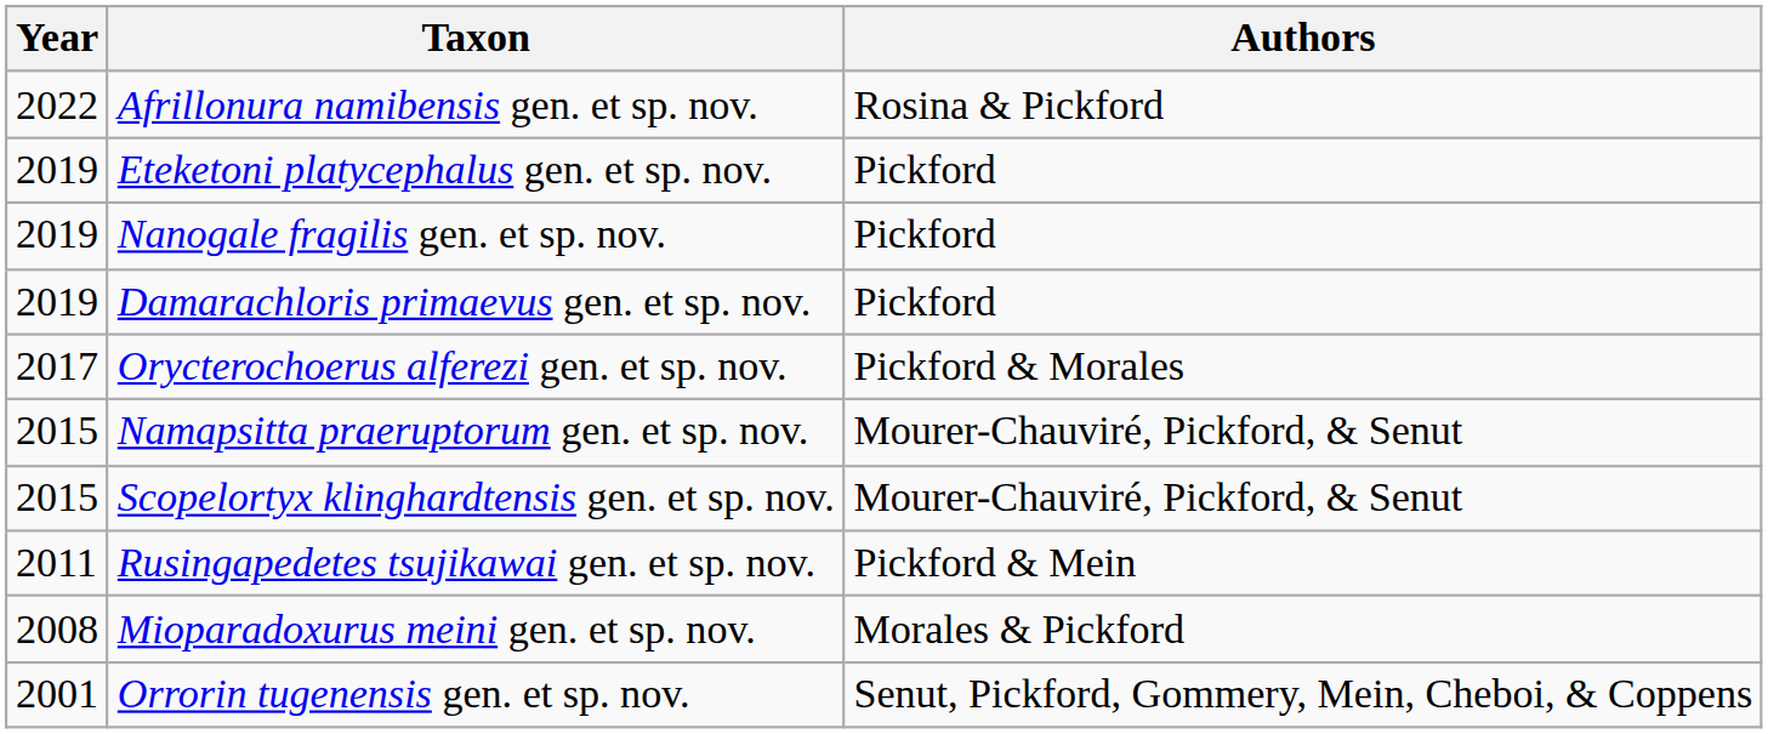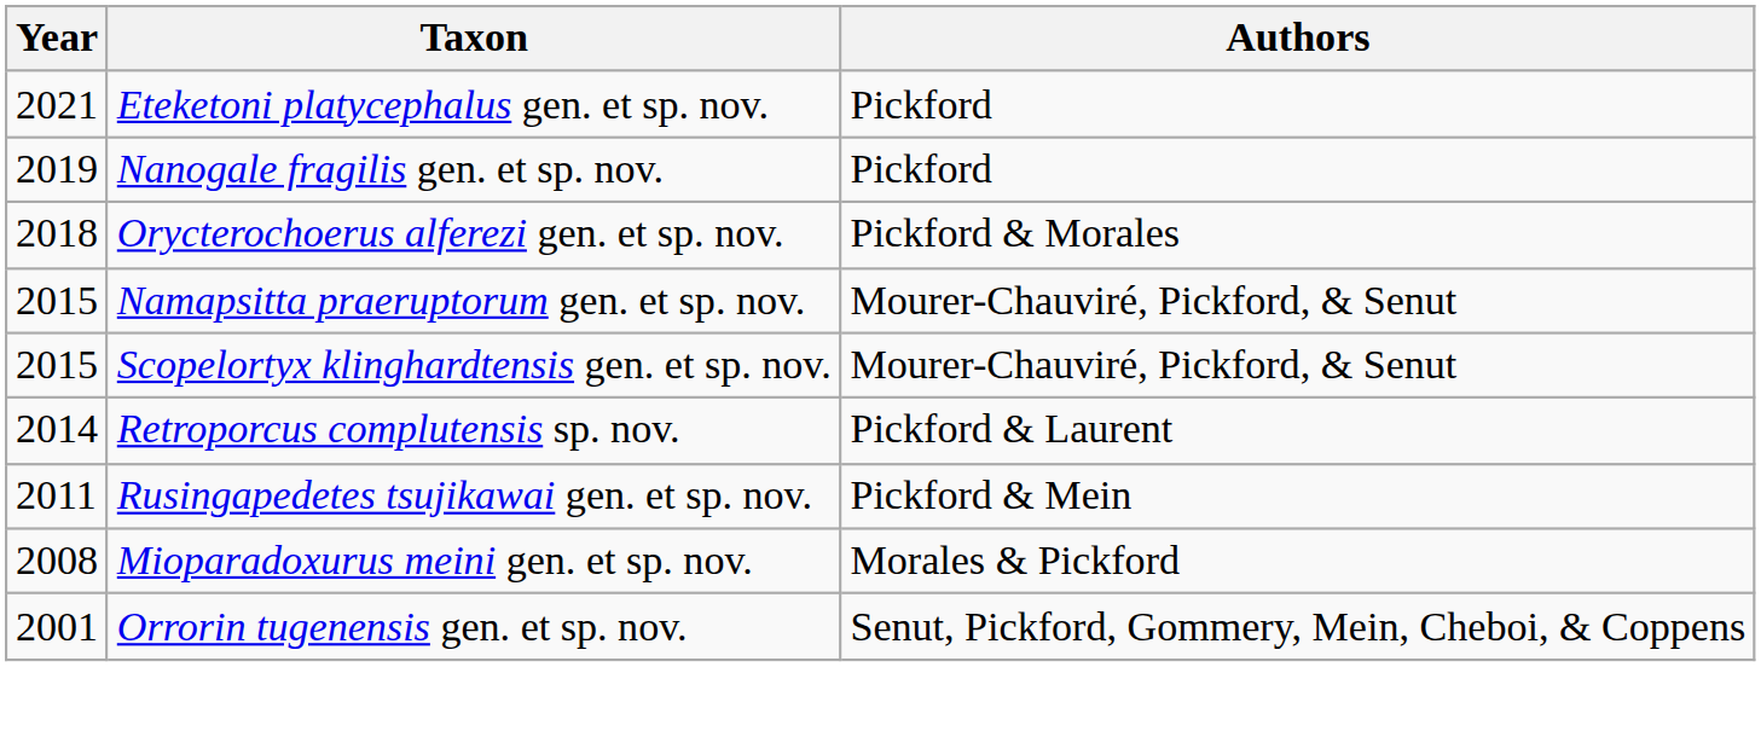- row: 2022 | Afrillonura namibensis gen. et sp. nov. | Rosina & Pickford
Eteketoni platycephalus gen. et sp. nov. | Year: 2019 -> 2021
- row: 2019 | Damarachloris primaevus gen. et sp. nov. | Pickford
Orycterochoerus alferezi gen. et sp. nov. | Year: 2017 -> 2018
+ row: 2014 | Retroporcus complutensis sp. nov. | Pickford & Laurent
